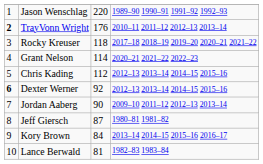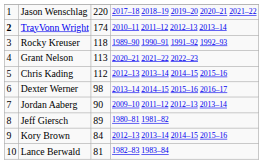Jason Wenschlag | column 4: 1989–90 1990–91 1991–92 1992–93 -> 2017–18 2018–19 2019–20 2020–21 2021–22
TrayVonn Wright | column 3: 176 -> 174
Rocky Kreuser | column 4: 2017–18 2018–19 2019–20 2020–21 2021–22 -> 1989–90 1990–91 1991–92 1992–93
Grant Nelson | column 3: 114 -> 113
Dexter Werner | column 1: bold -> normal
Dexter Werner | column 3: 92 -> 98
Dexter Werner | column 4: 2012–13 2013–14 2014–15 2015–16 -> 2013–14 2014–15 2015–16 2016–17
Jeff Giersch | column 3: 87 -> 89
Kory Brown | column 4: 2013–14 2014–15 2015–16 2016–17 -> 2012–13 2013–14 2014–15 2015–16
